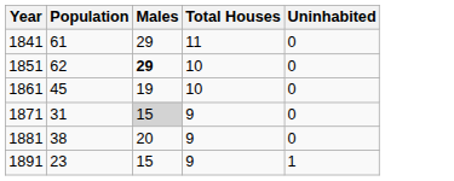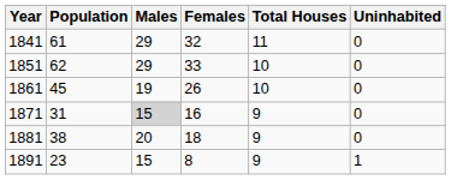+ column: Females | 32 | 33 | 26 | 16 | 18 | 8
1851 | Males: bold -> normal
